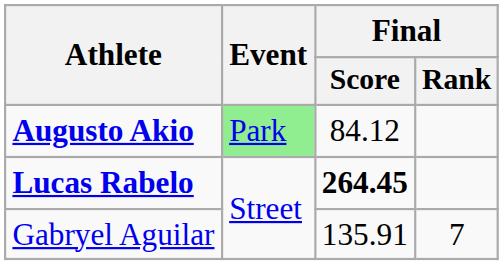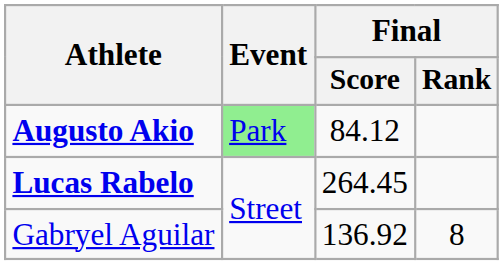Lucas Rabelo | Final / Score: bold -> normal
Gabryel Aguilar | Final / Score: 135.91 -> 136.92
Gabryel Aguilar | Final / Rank: 7 -> 8
